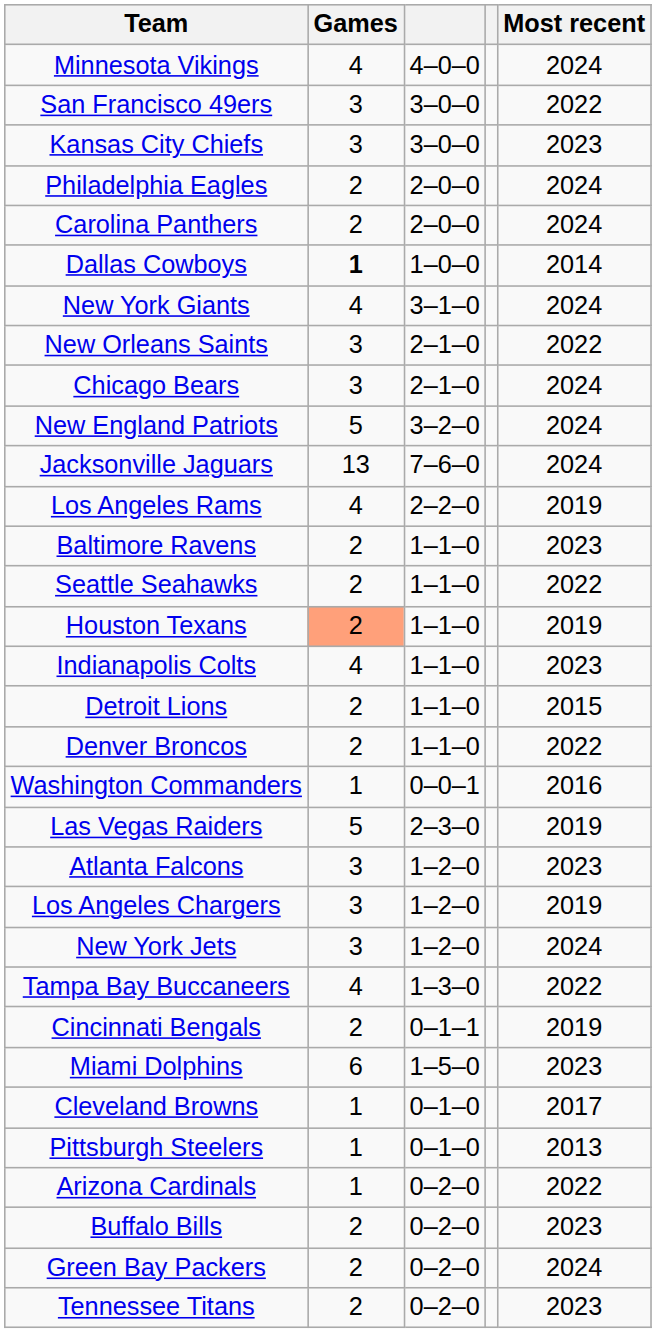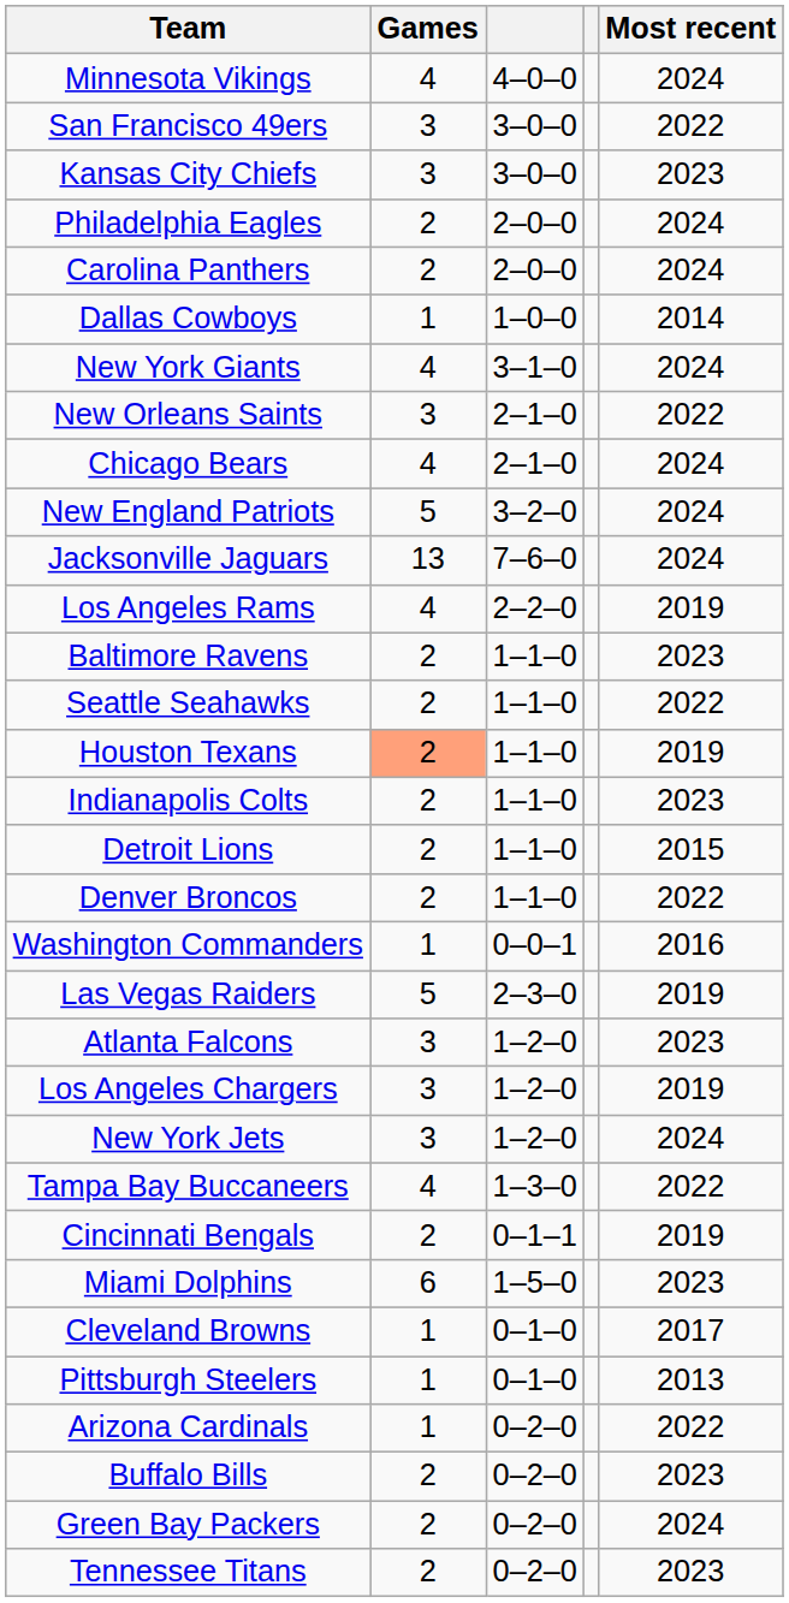Dallas Cowboys | Games: bold -> normal
Chicago Bears | Games: 3 -> 4
Indianapolis Colts | Games: 4 -> 2
